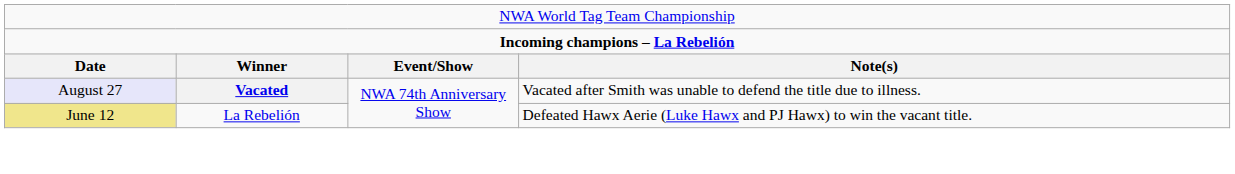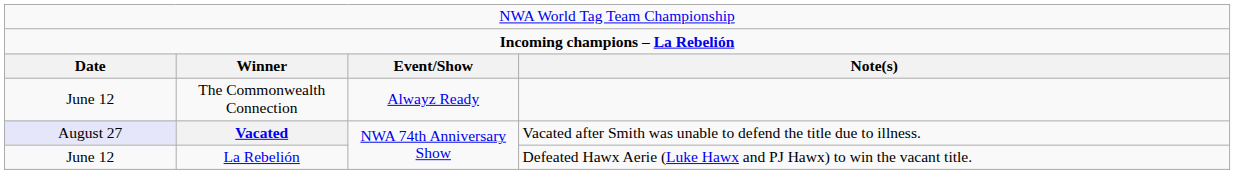+ row: June 12 | The Commonwealth Connection | Alwayz Ready
La Rebelión | column 1: khaki background -> no background
